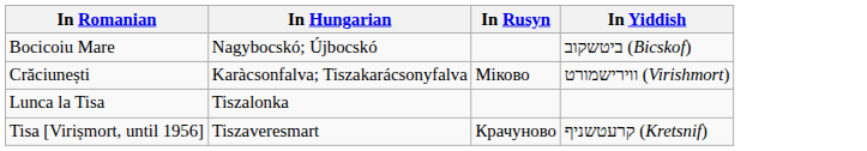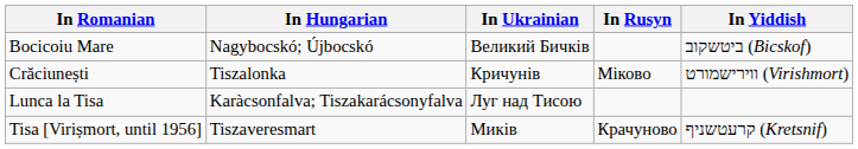+ column: In Ukrainian | Великий Бичків | Кричунів | Луг над Тисою | Миків
Crăciunești | In Hungarian: Karàcsonfalva; Tiszakarácsonyfalva -> Tiszalonka
Lunca la Tisa | In Hungarian: Tiszalonka -> Karàcsonfalva; Tiszakarácsonyfalva
